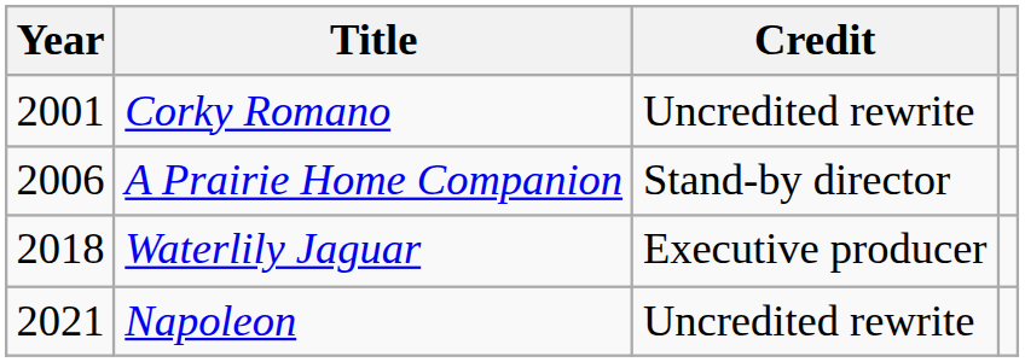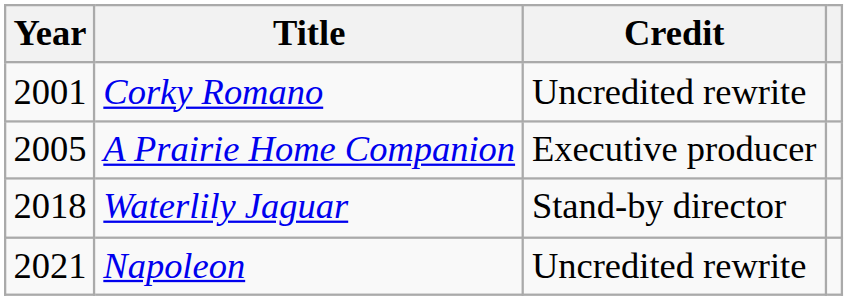A Prairie Home Companion | Year: 2006 -> 2005
A Prairie Home Companion | Credit: Stand-by director -> Executive producer
Waterlily Jaguar | Credit: Executive producer -> Stand-by director
